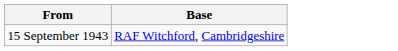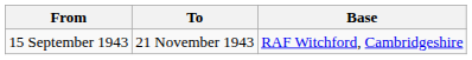+ column: To | 21 November 1943
